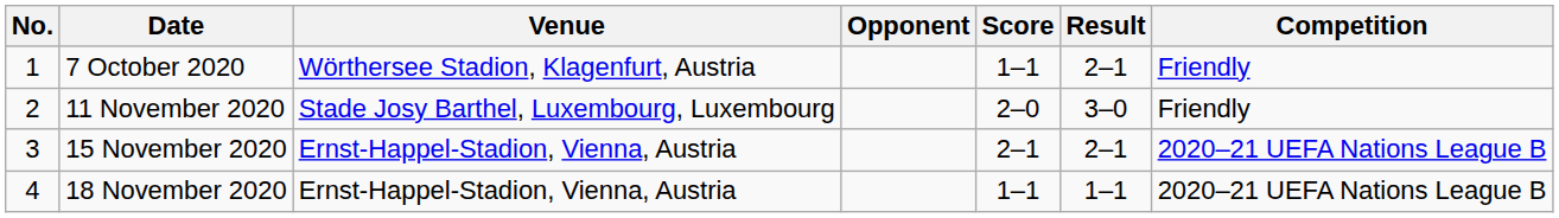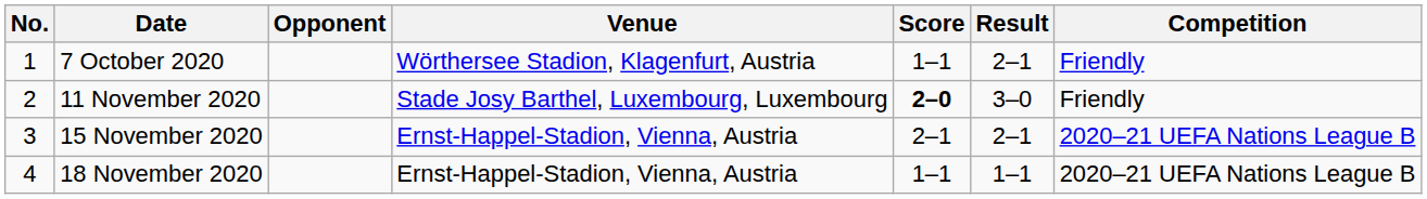columns swapped: Venue <-> Opponent
11 November 2020 | Score: normal -> bold
